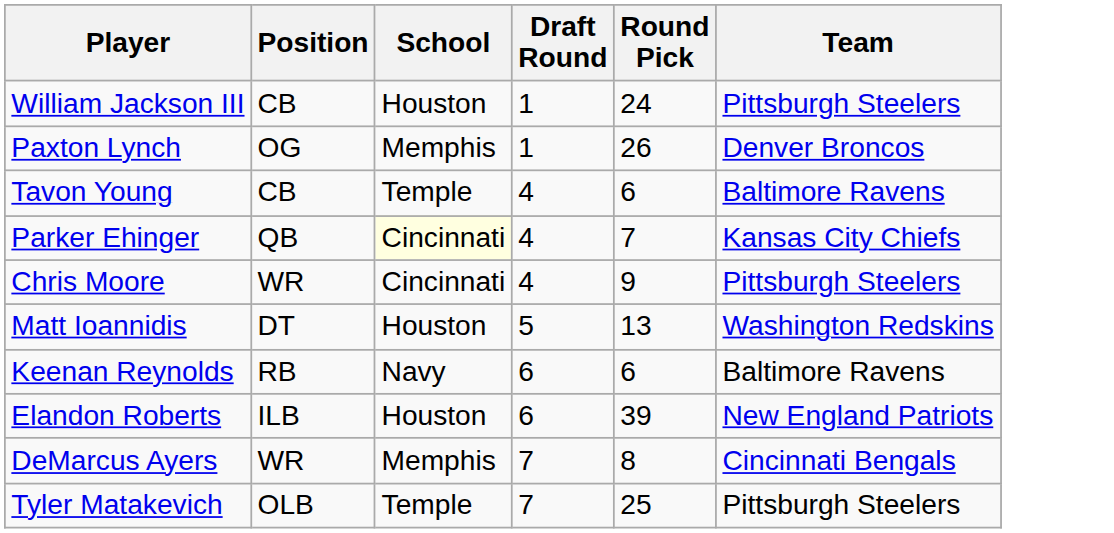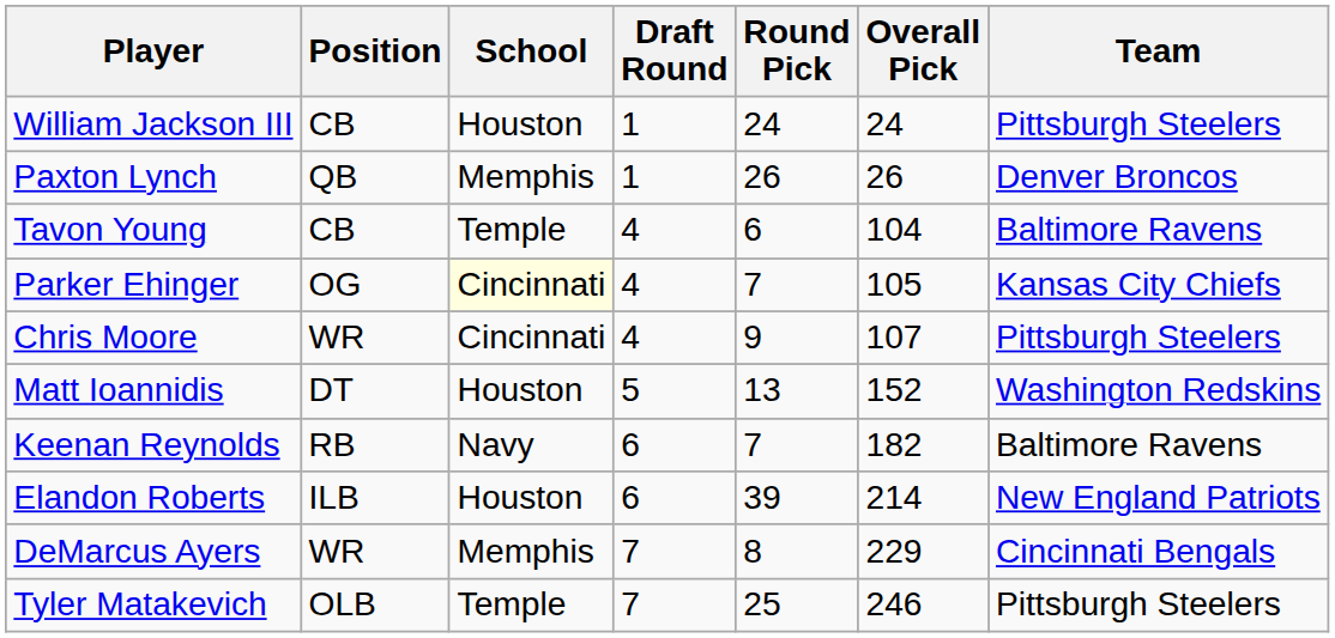+ column: Overall Pick | 24 | 26 | 104 | 105 | 107 | 152 | 182 | 214 | 229 | 246
Paxton Lynch | Position: OG -> QB
Parker Ehinger | Position: QB -> OG
Keenan Reynolds | Round Pick: 6 -> 7
